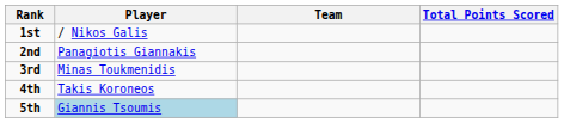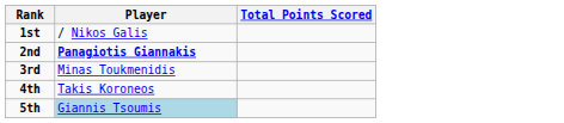- column: Team
2nd | Player: normal -> bold
